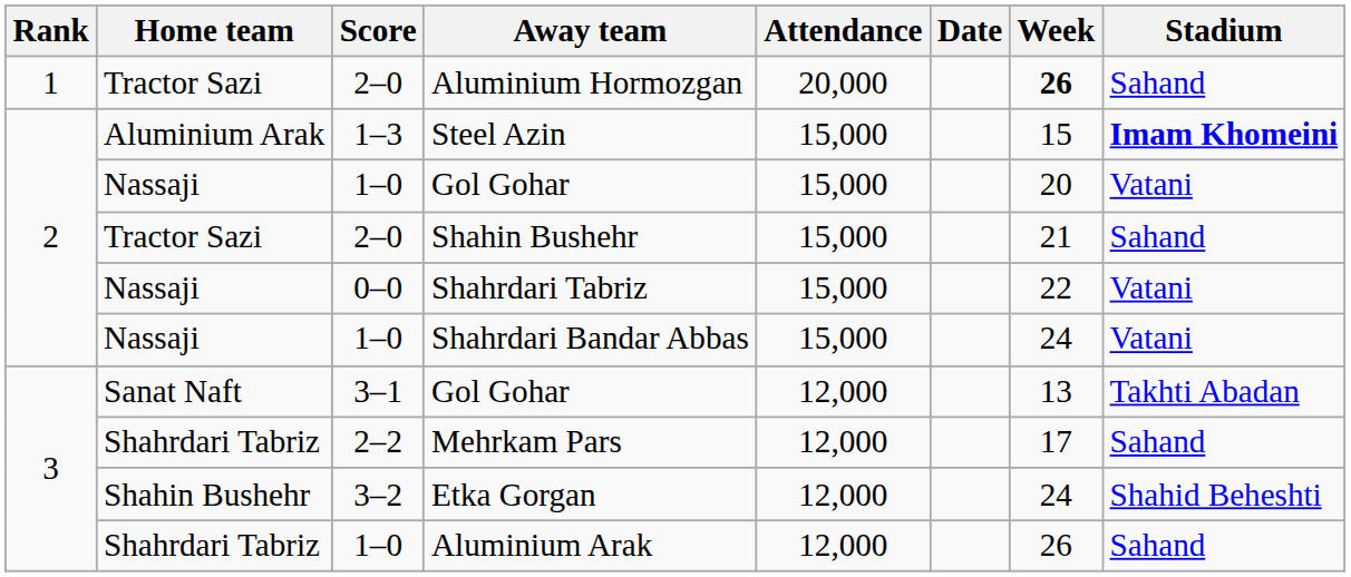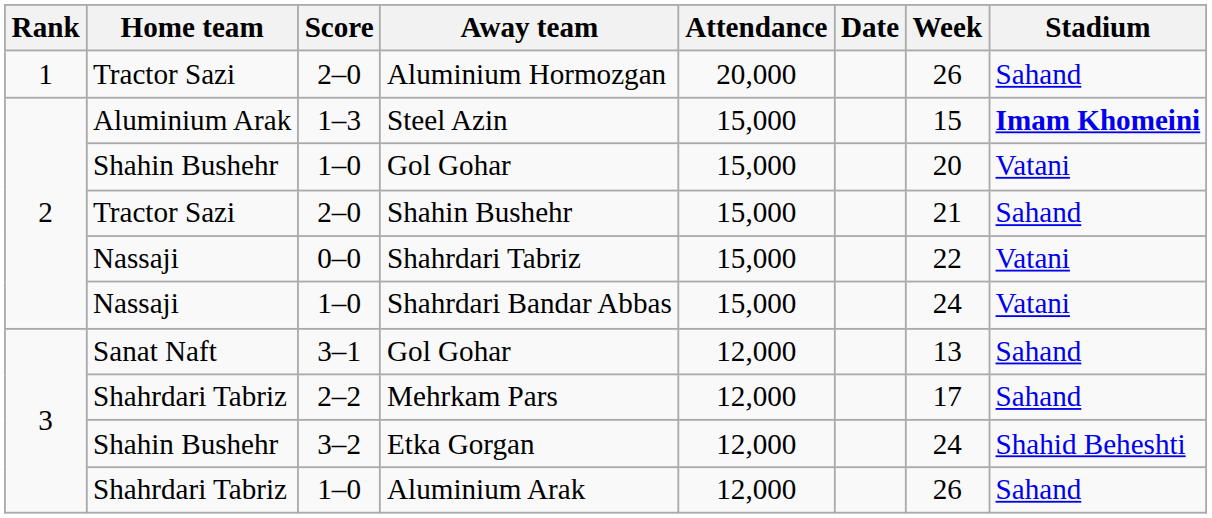Aluminium Hormozgan | Week: bold -> normal
1–0 / Gol Gohar | Home team: Nassaji -> Shahin Bushehr
3–1 / Gol Gohar | Stadium: Takhti Abadan -> Sahand
